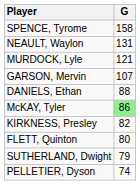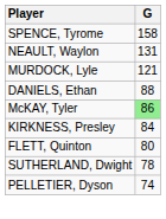- row: GARSON, Mervin | 107
KIRKNESS, Presley | G: 82 -> 84
SUTHERLAND, Dwight | G: 79 -> 78
